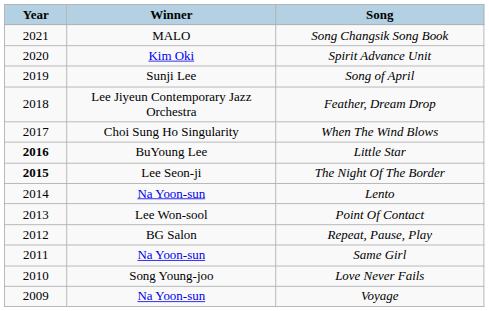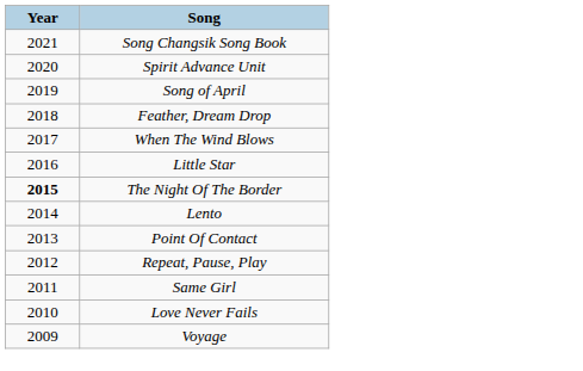- column: Winner | MALO | Kim Oki | Sunji Lee | Lee Jiyeun Contemporary Jazz Orchestra | Choi Sung Ho Singularity | BuYoung Lee | Lee Seon-ji | Na Yoon-sun | Lee Won-sool | BG Salon | Na Yoon-sun | Song Young-joo | Na Yoon-sun
Little Star | Year: bold -> normal
